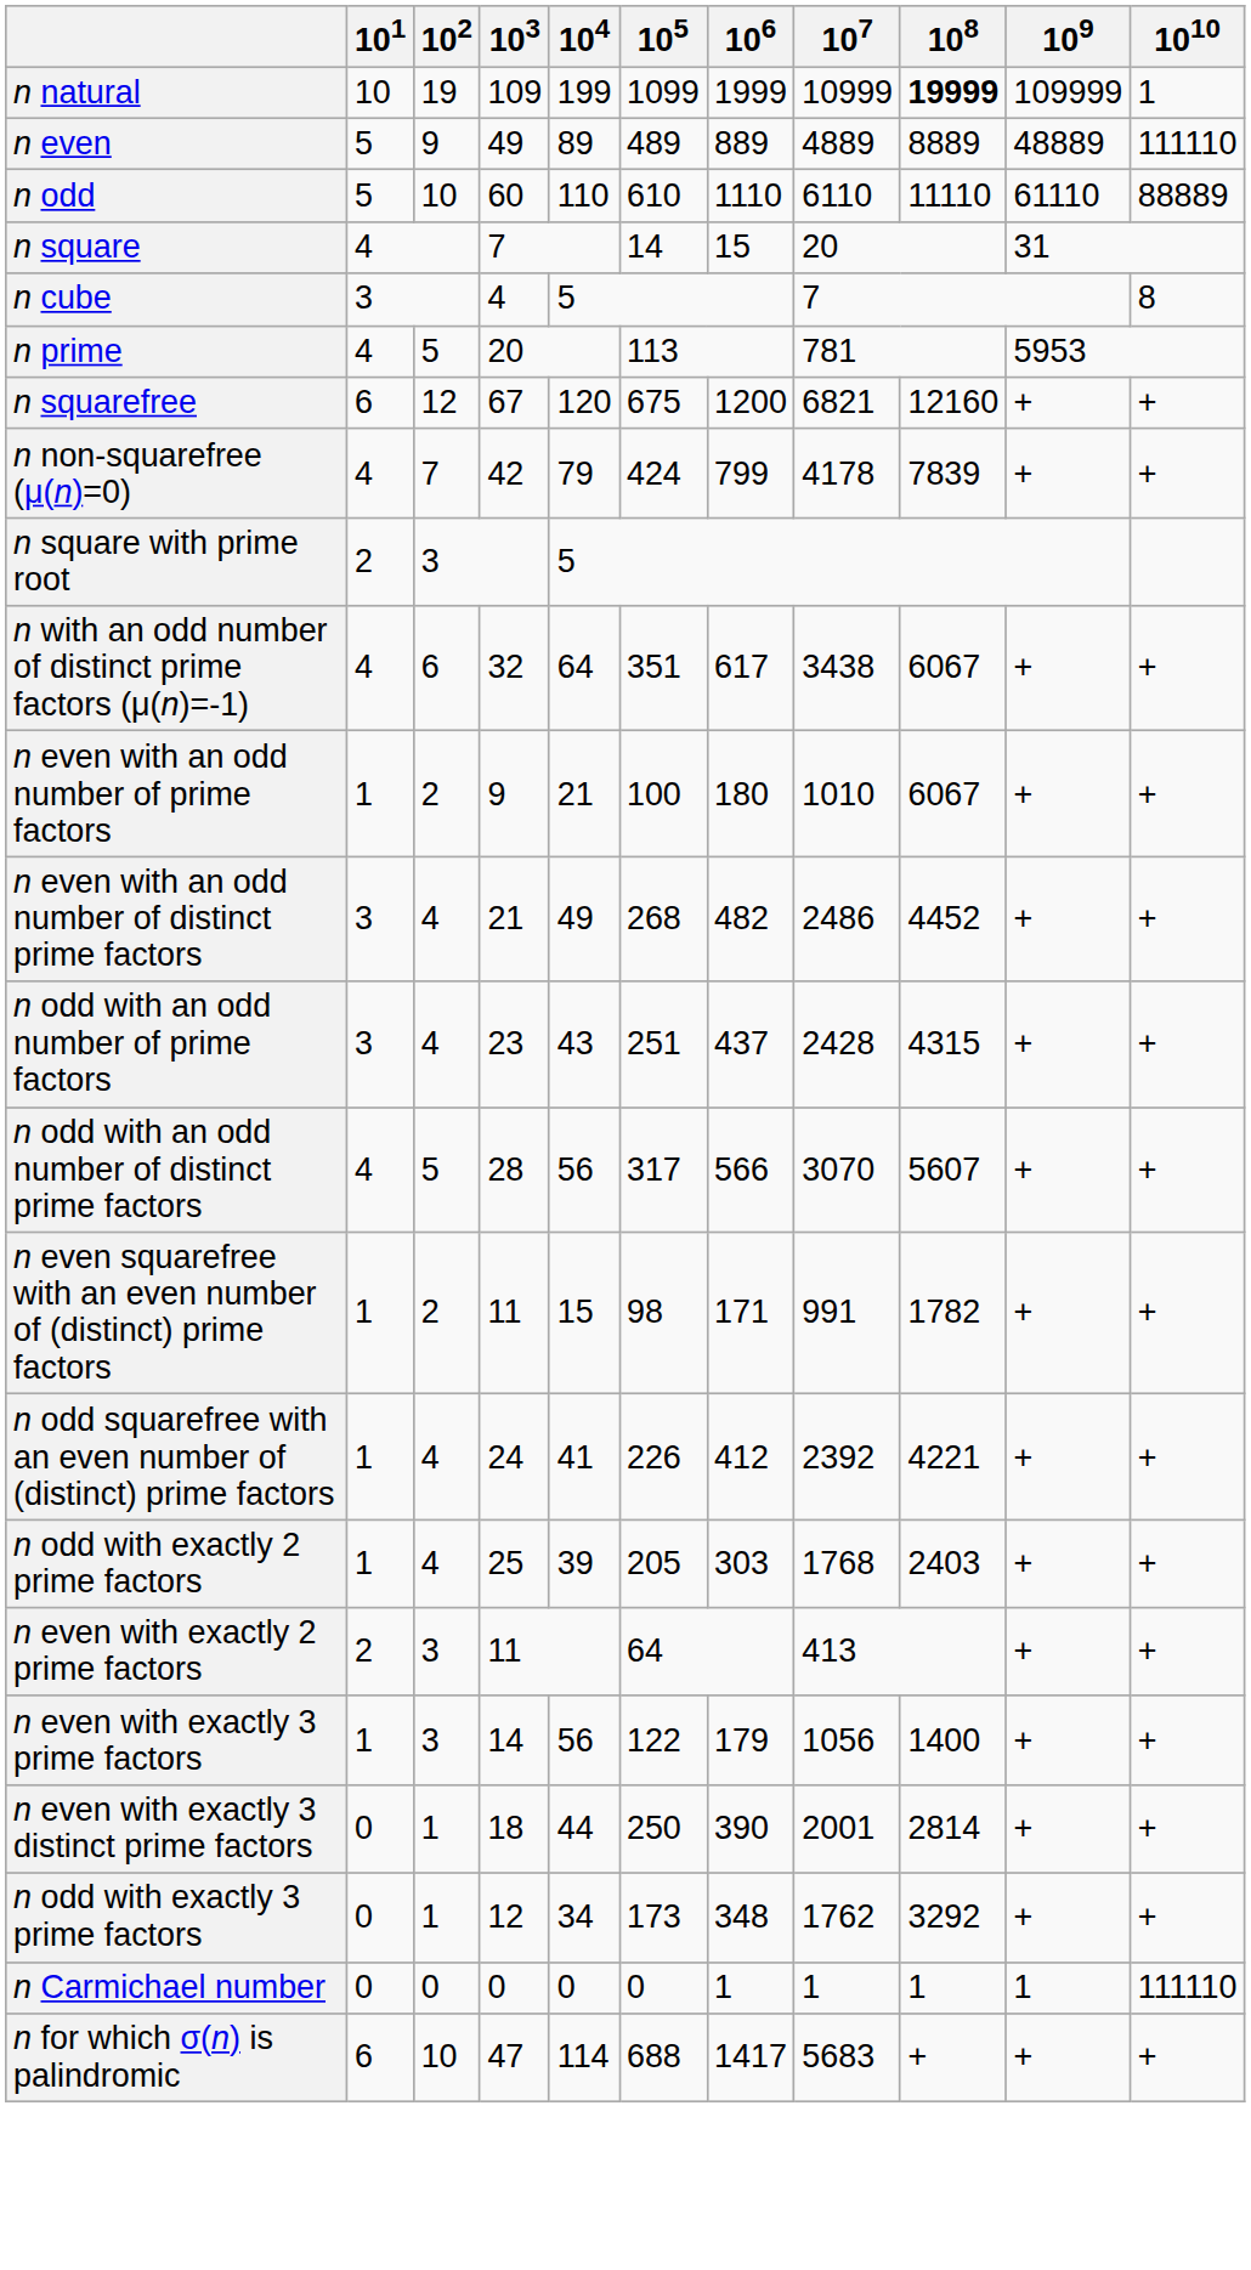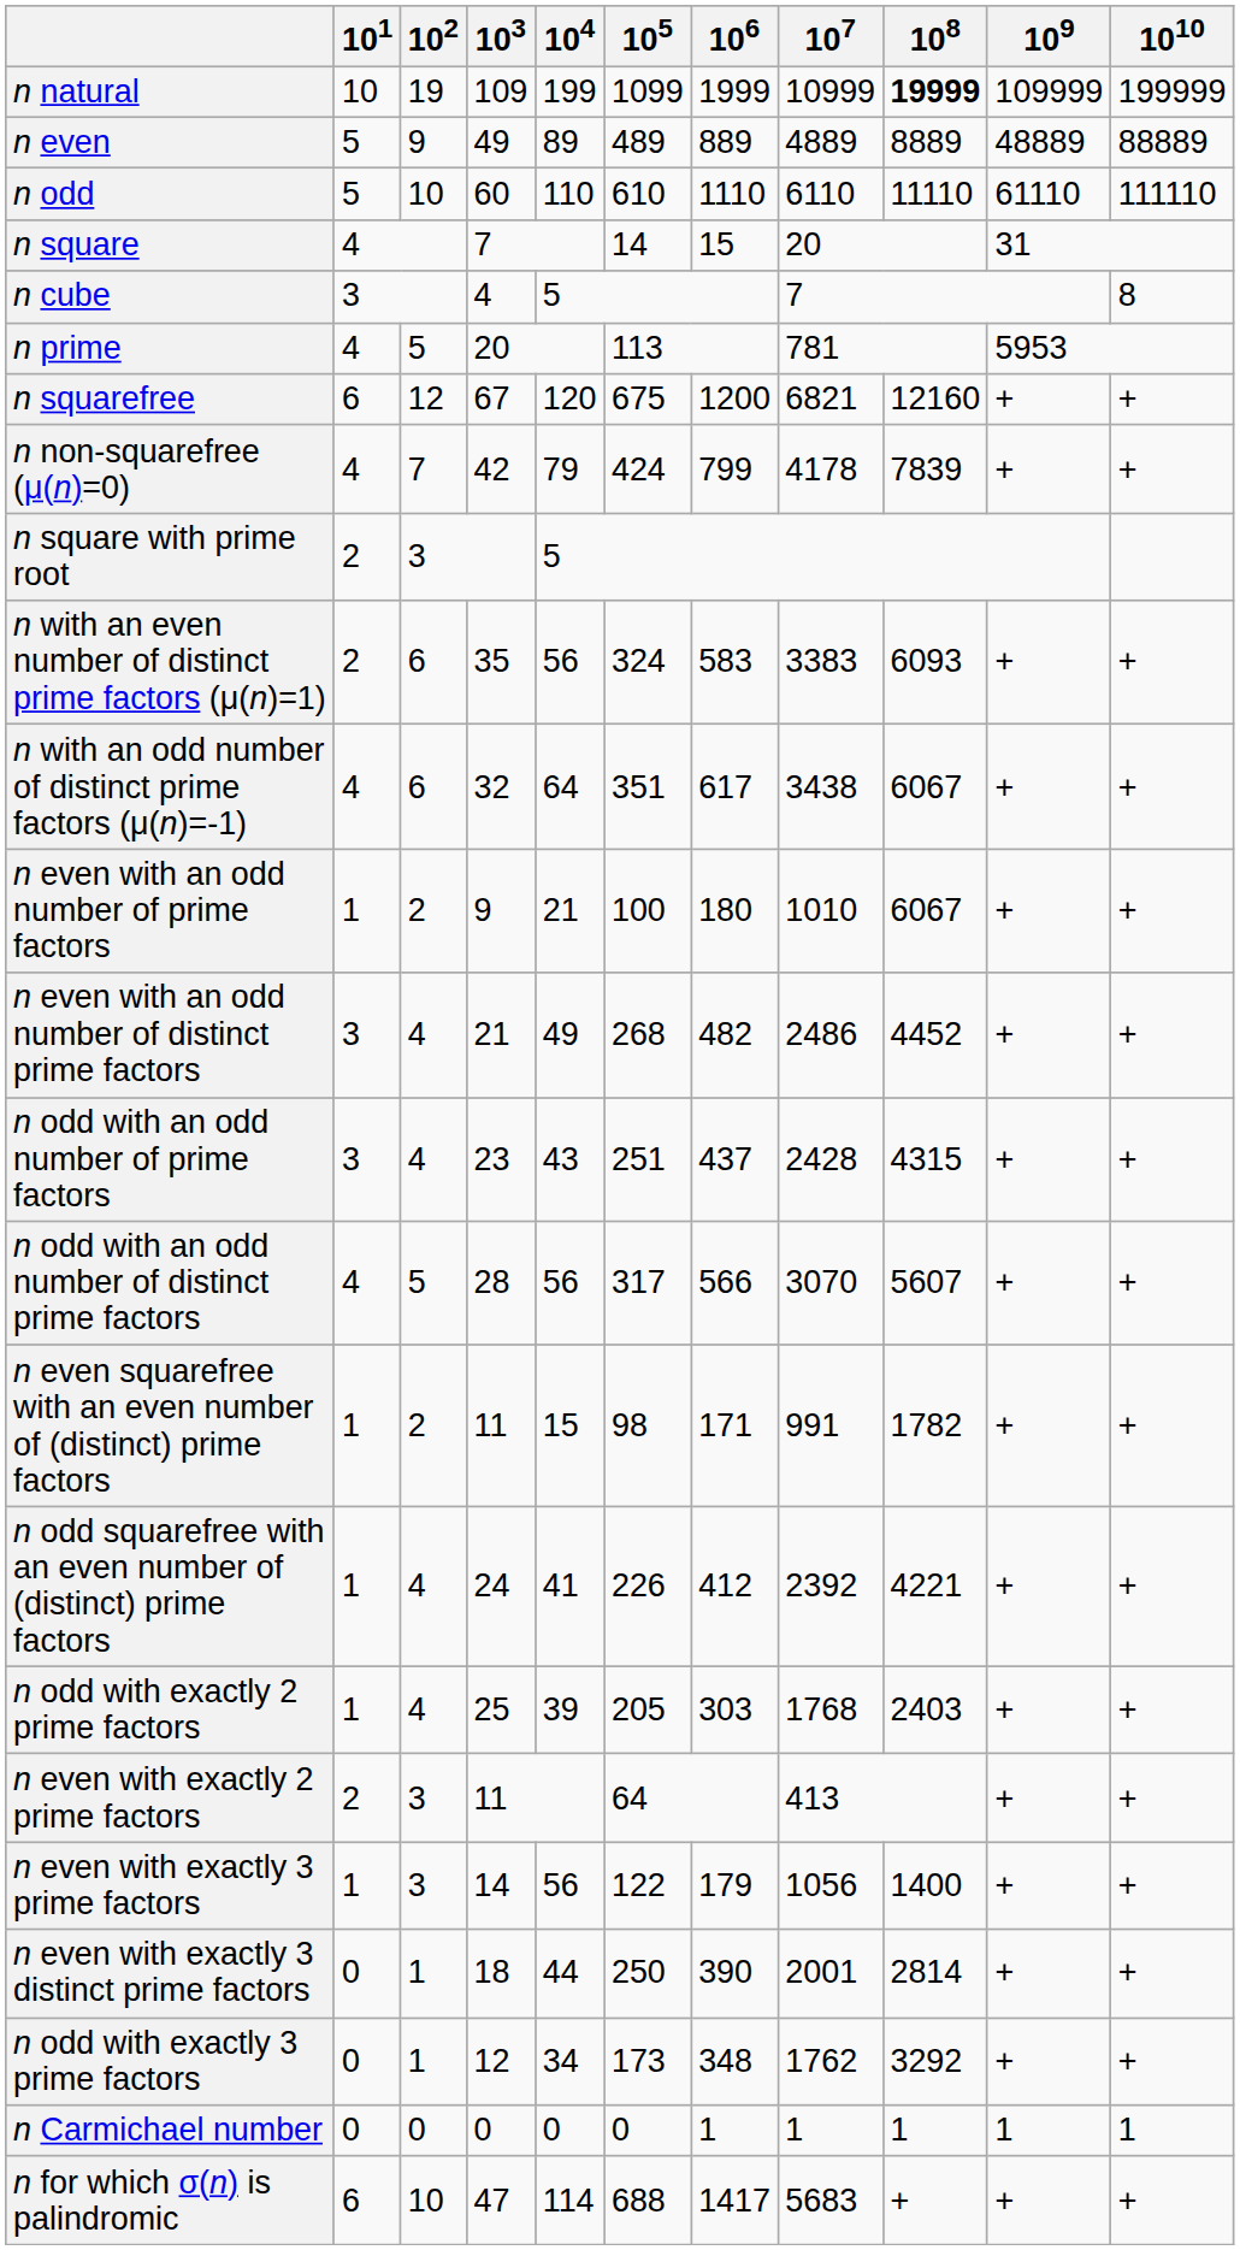n natural | 1010: 1 -> 199999
n even | 1010: 111110 -> 88889
n odd | 1010: 88889 -> 111110
+ row: n with an even number of distinct prime factors (μ(n)=1) | 2 | 6 | 35 | 56 | 324 | 583 | 3383 | 6093 | + | +
n Carmichael number | 1010: 111110 -> 1
